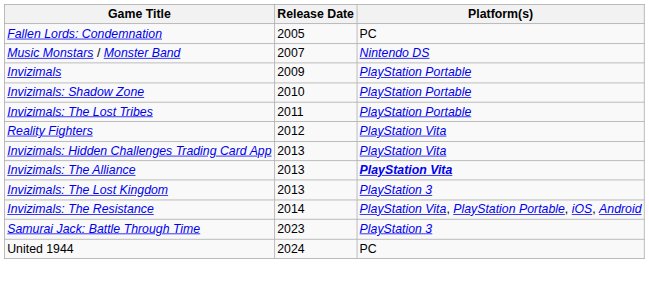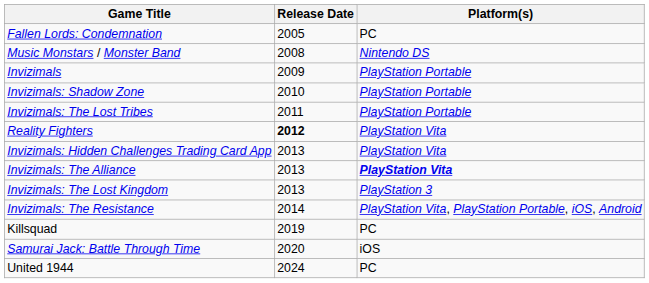Music Monstars / Monster Band | Release Date: 2007 -> 2008
Reality Fighters | Release Date: normal -> bold
+ row: Killsquad | 2019 | PC
Samurai Jack: Battle Through Time | Release Date: 2023 -> 2020
Samurai Jack: Battle Through Time | Platform(s): PlayStation 3 -> iOS
